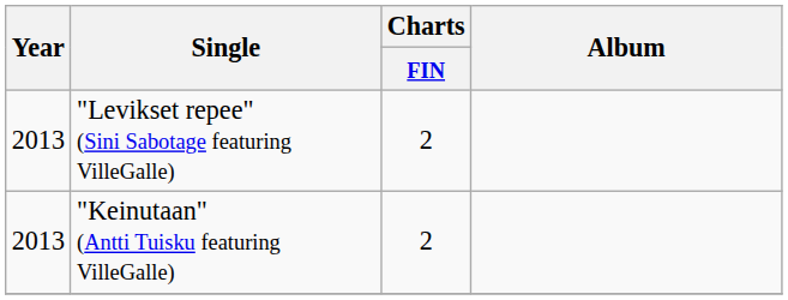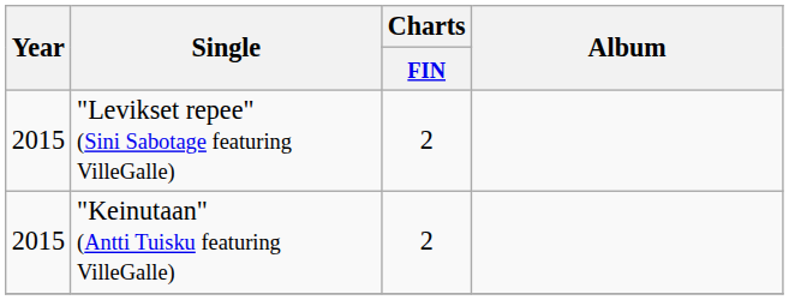"Levikset repee" (Sini Sabotage featuring VilleGalle) | Year: 2013 -> 2015
"Keinutaan" (Antti Tuisku featuring VilleGalle) | Year: 2013 -> 2015
